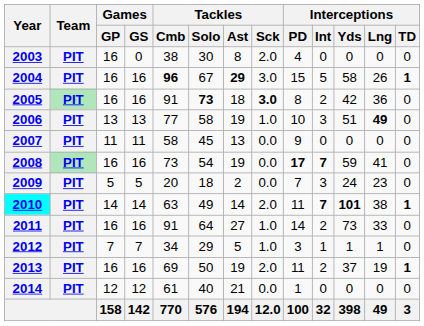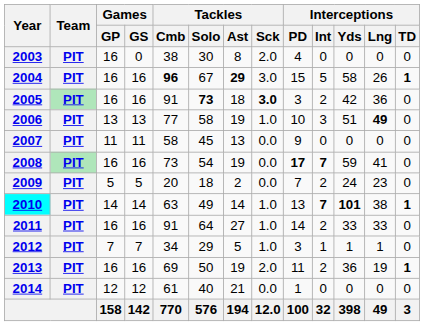2005 | Interceptions / PD: 8 -> 3
2009 | Interceptions / Int: 3 -> 2
2010 | Tackles / Sck: 2.0 -> 1.0
2010 | Interceptions / PD: 11 -> 13
2011 | Interceptions / Yds: 73 -> 33
2013 | Interceptions / Yds: 37 -> 36
